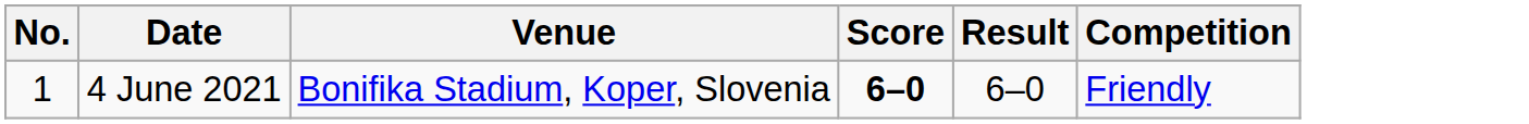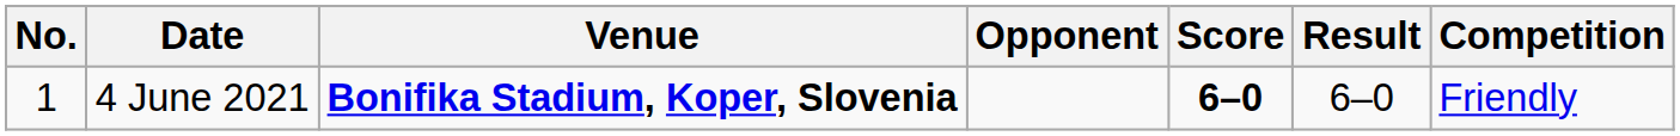+ column: Opponent
4 June 2021 | Venue: normal -> bold
